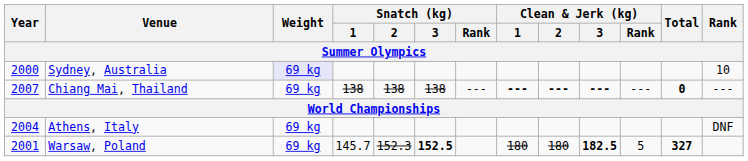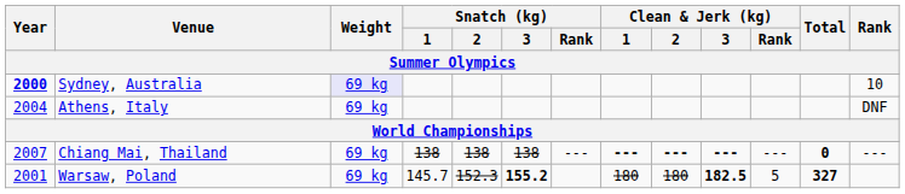Sydney, Australia | Year: normal -> bold
rows swapped: Athens, Italy <-> Chiang Mai, Thailand
Warsaw, Poland | Snatch (kg) / 3: 152.5 -> 155.2
